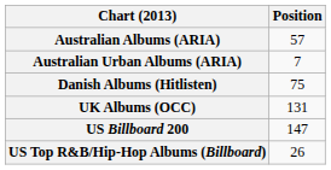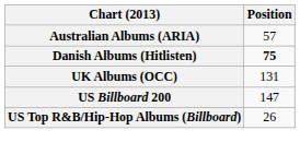- row: Australian Urban Albums (ARIA) | 7
Danish Albums (Hitlisten) | Position: normal -> bold
